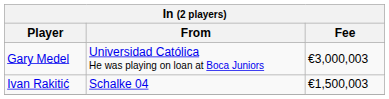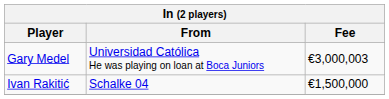Ivan Rakitić | Fee: €1,500,003 -> €1,500,000
